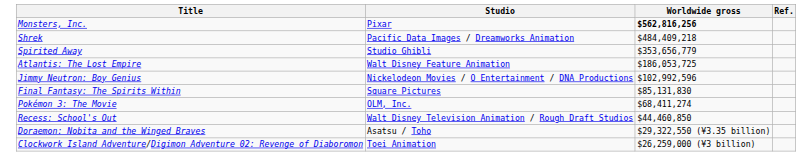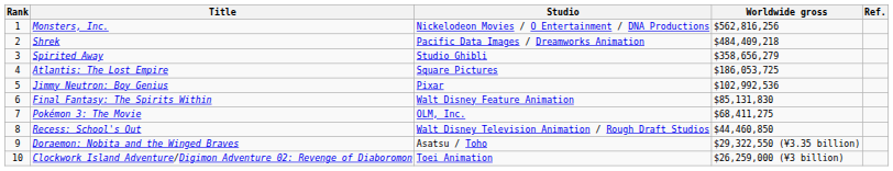+ column: Rank | 1 | 2 | 3 | 4 | 5 | 6 | 7 | 8 | 9 | 10
Monsters, Inc. | Studio: Pixar -> Nickelodeon Movies / O Entertainment / DNA Productions
Monsters, Inc. | Worldwide gross: bold -> normal
Spirited Away | Worldwide gross: $353,656,779 -> $358,656,279
Atlantis: The Lost Empire | Studio: Walt Disney Feature Animation -> Square Pictures
Jimmy Neutron: Boy Genius | Studio: Nickelodeon Movies / O Entertainment / DNA Productions -> Pixar
Jimmy Neutron: Boy Genius | Worldwide gross: $102,992,596 -> $102,992,536
Final Fantasy: The Spirits Within | Studio: Square Pictures -> Walt Disney Feature Animation
Pokémon 3: The Movie | Worldwide gross: $68,411,274 -> $68,411,275
